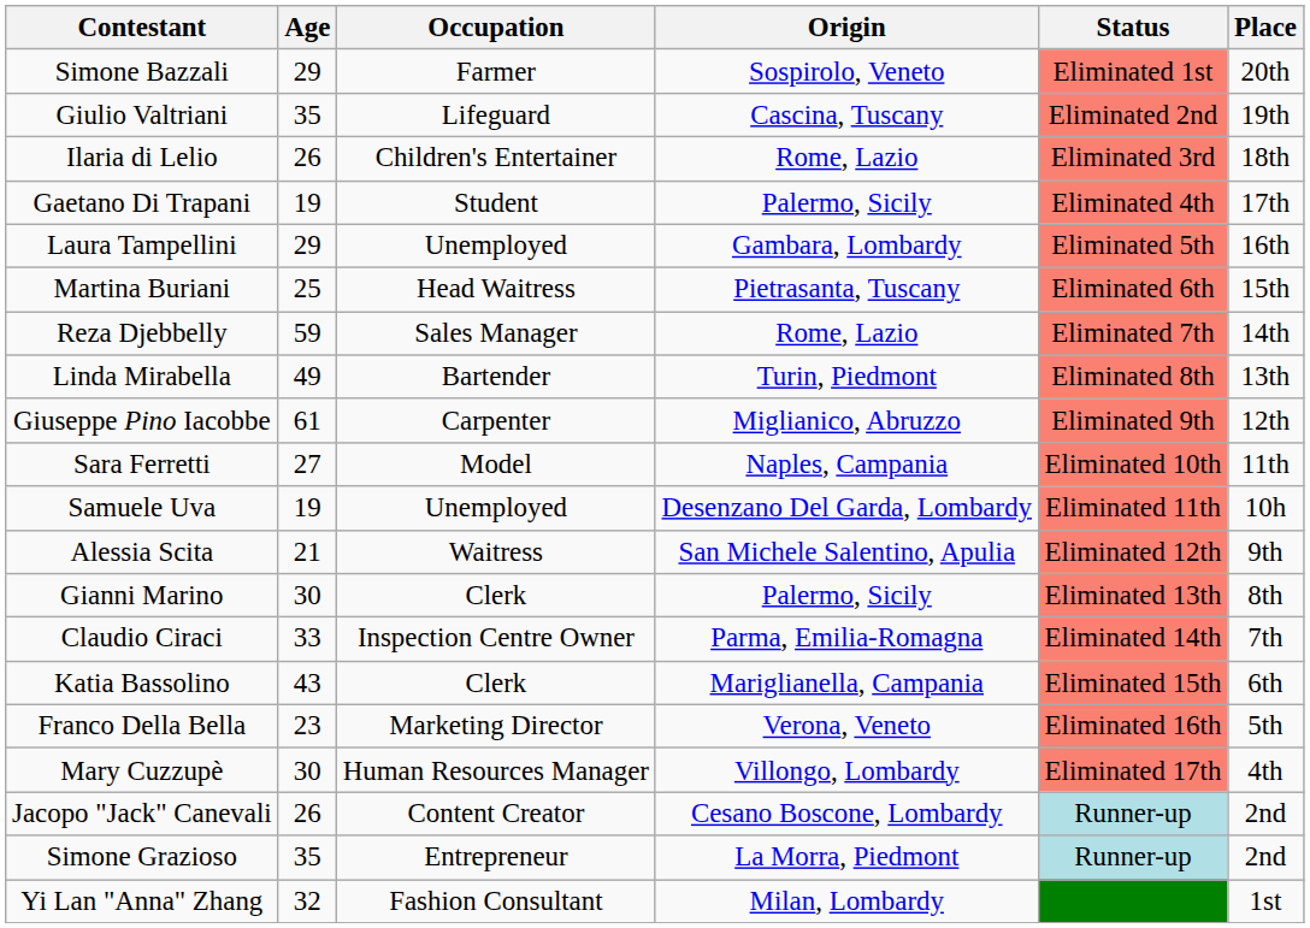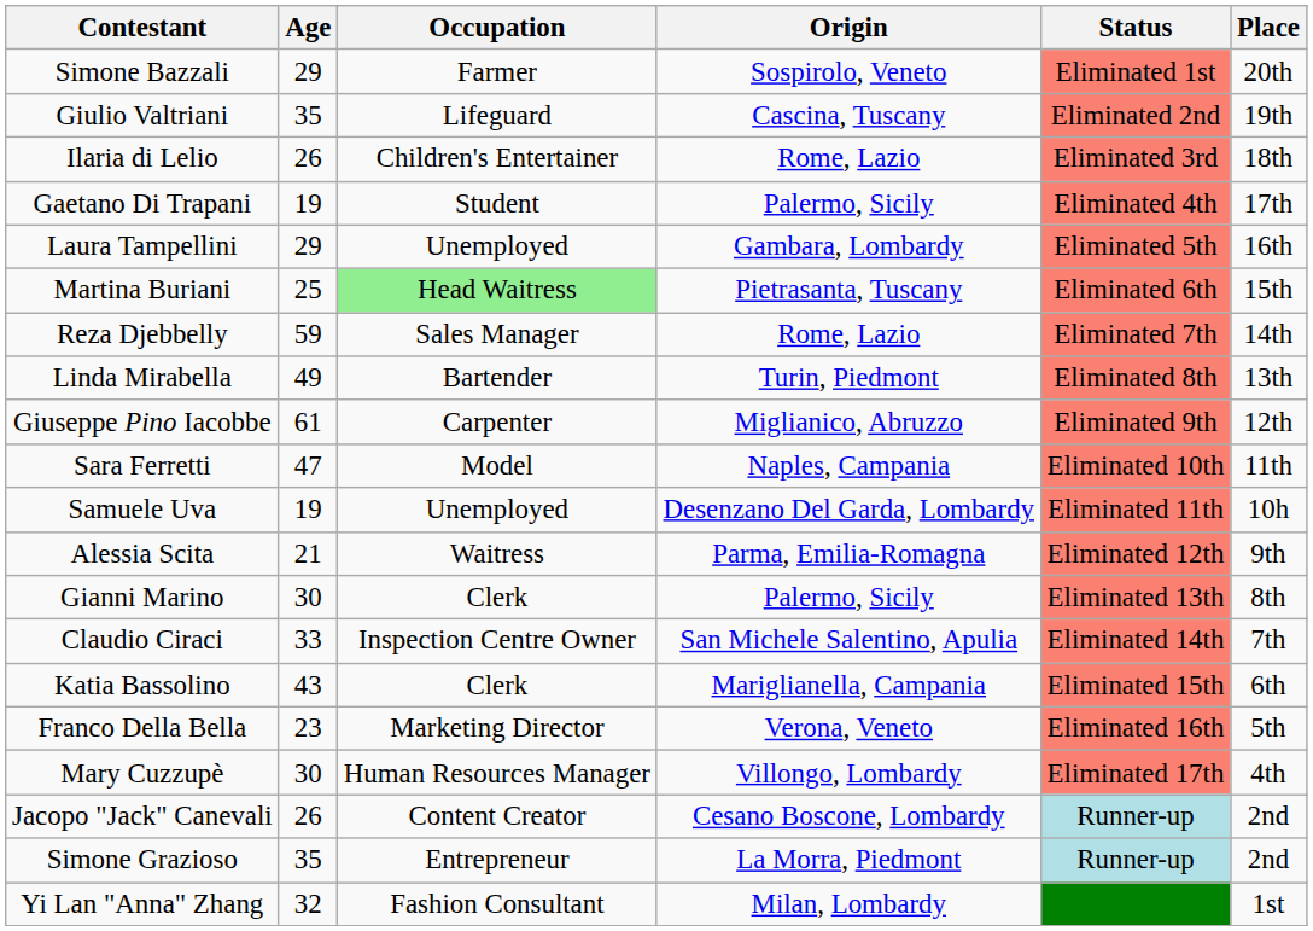Martina Buriani | Occupation: no background -> lightgreen background
Sara Ferretti | Age: 27 -> 47
Alessia Scita | Origin: San Michele Salentino, Apulia -> Parma, Emilia-Romagna
Claudio Ciraci | Origin: Parma, Emilia-Romagna -> San Michele Salentino, Apulia
